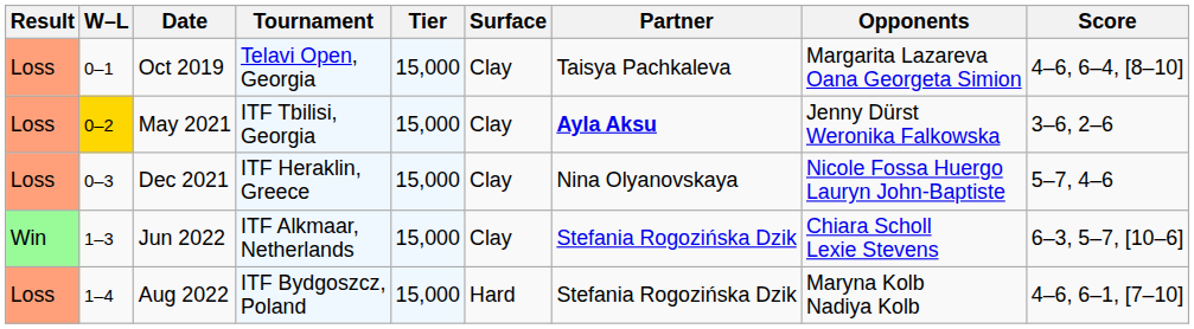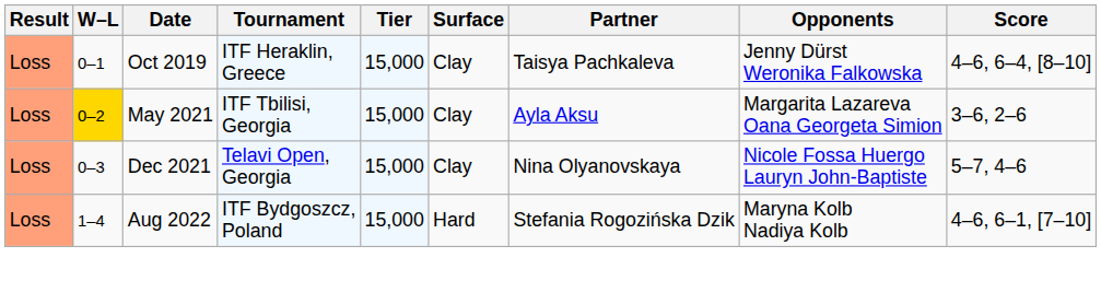Oct 2019 | Tournament: Telavi Open, Georgia -> ITF Heraklin, Greece
Oct 2019 | Opponents: Margarita Lazareva Oana Georgeta Simion -> Jenny Dürst Weronika Falkowska
May 2021 | Partner: bold -> normal
May 2021 | Opponents: Jenny Dürst Weronika Falkowska -> Margarita Lazareva Oana Georgeta Simion
Dec 2021 | Tournament: ITF Heraklin, Greece -> Telavi Open, Georgia
- row: Win | 1–3 | Jun 2022 | ITF Alkmaar, Netherlands | 15,000 | Clay | Stefania Rogozińska Dzik | Chiara Scholl Lexie Stevens | 6–3, 5–7, [10–6]
